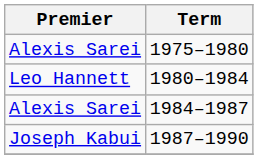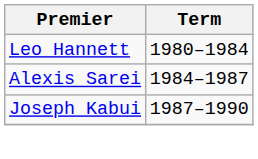- row: Alexis Sarei | 1975–1980
